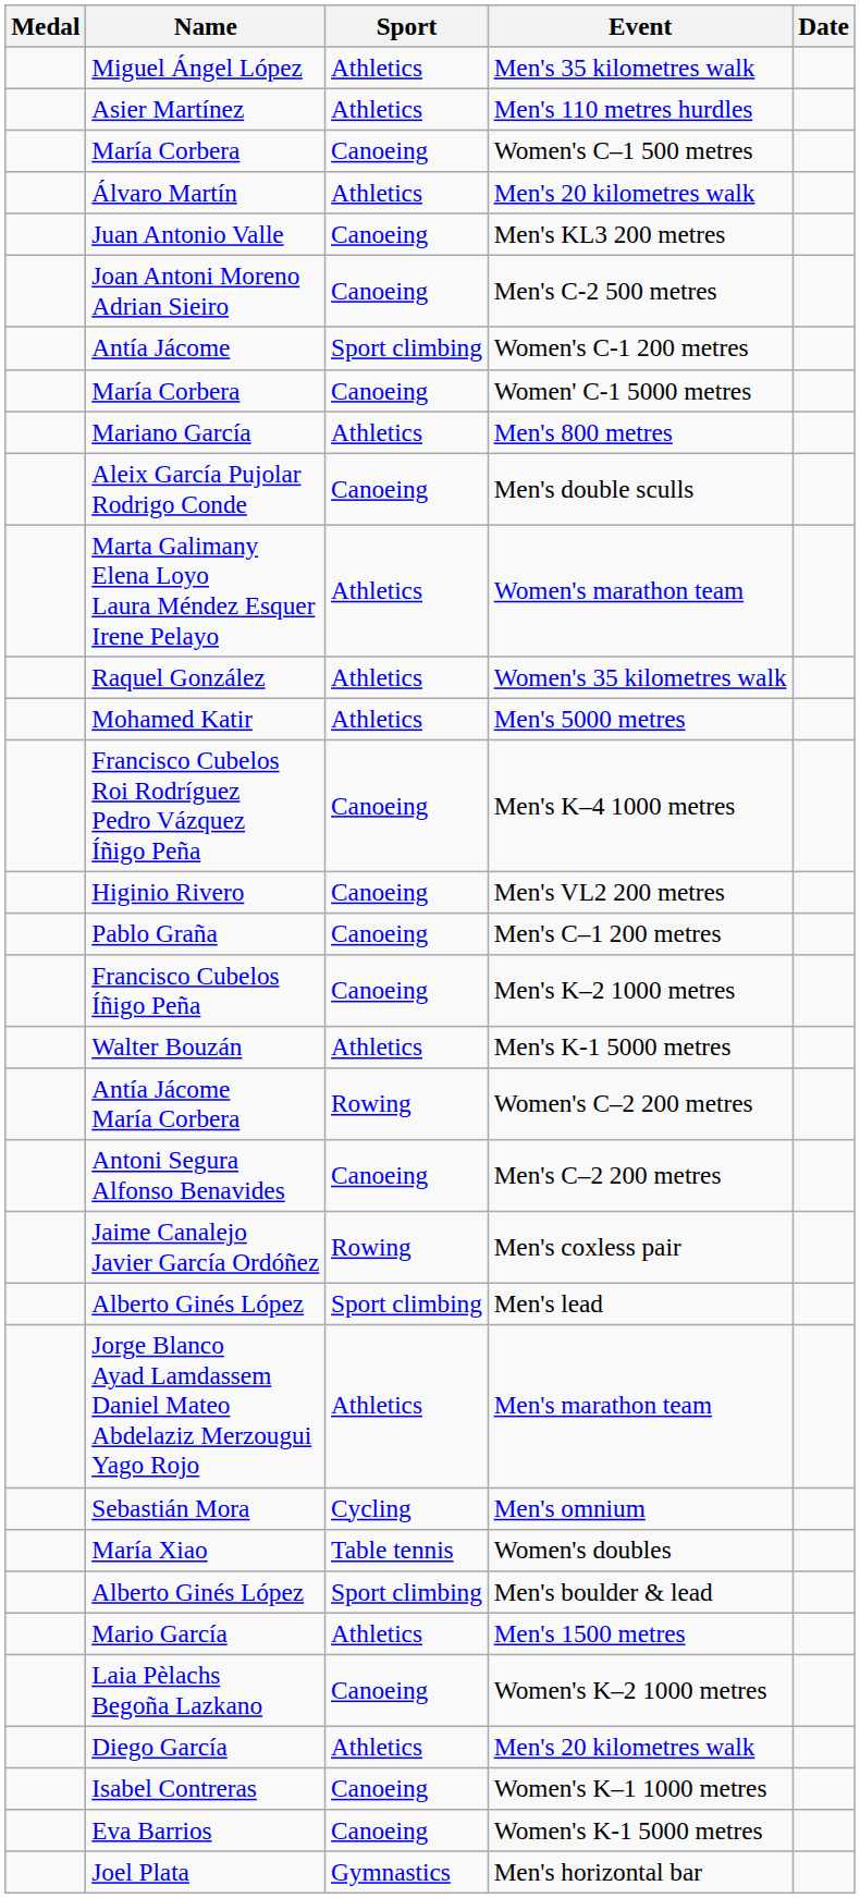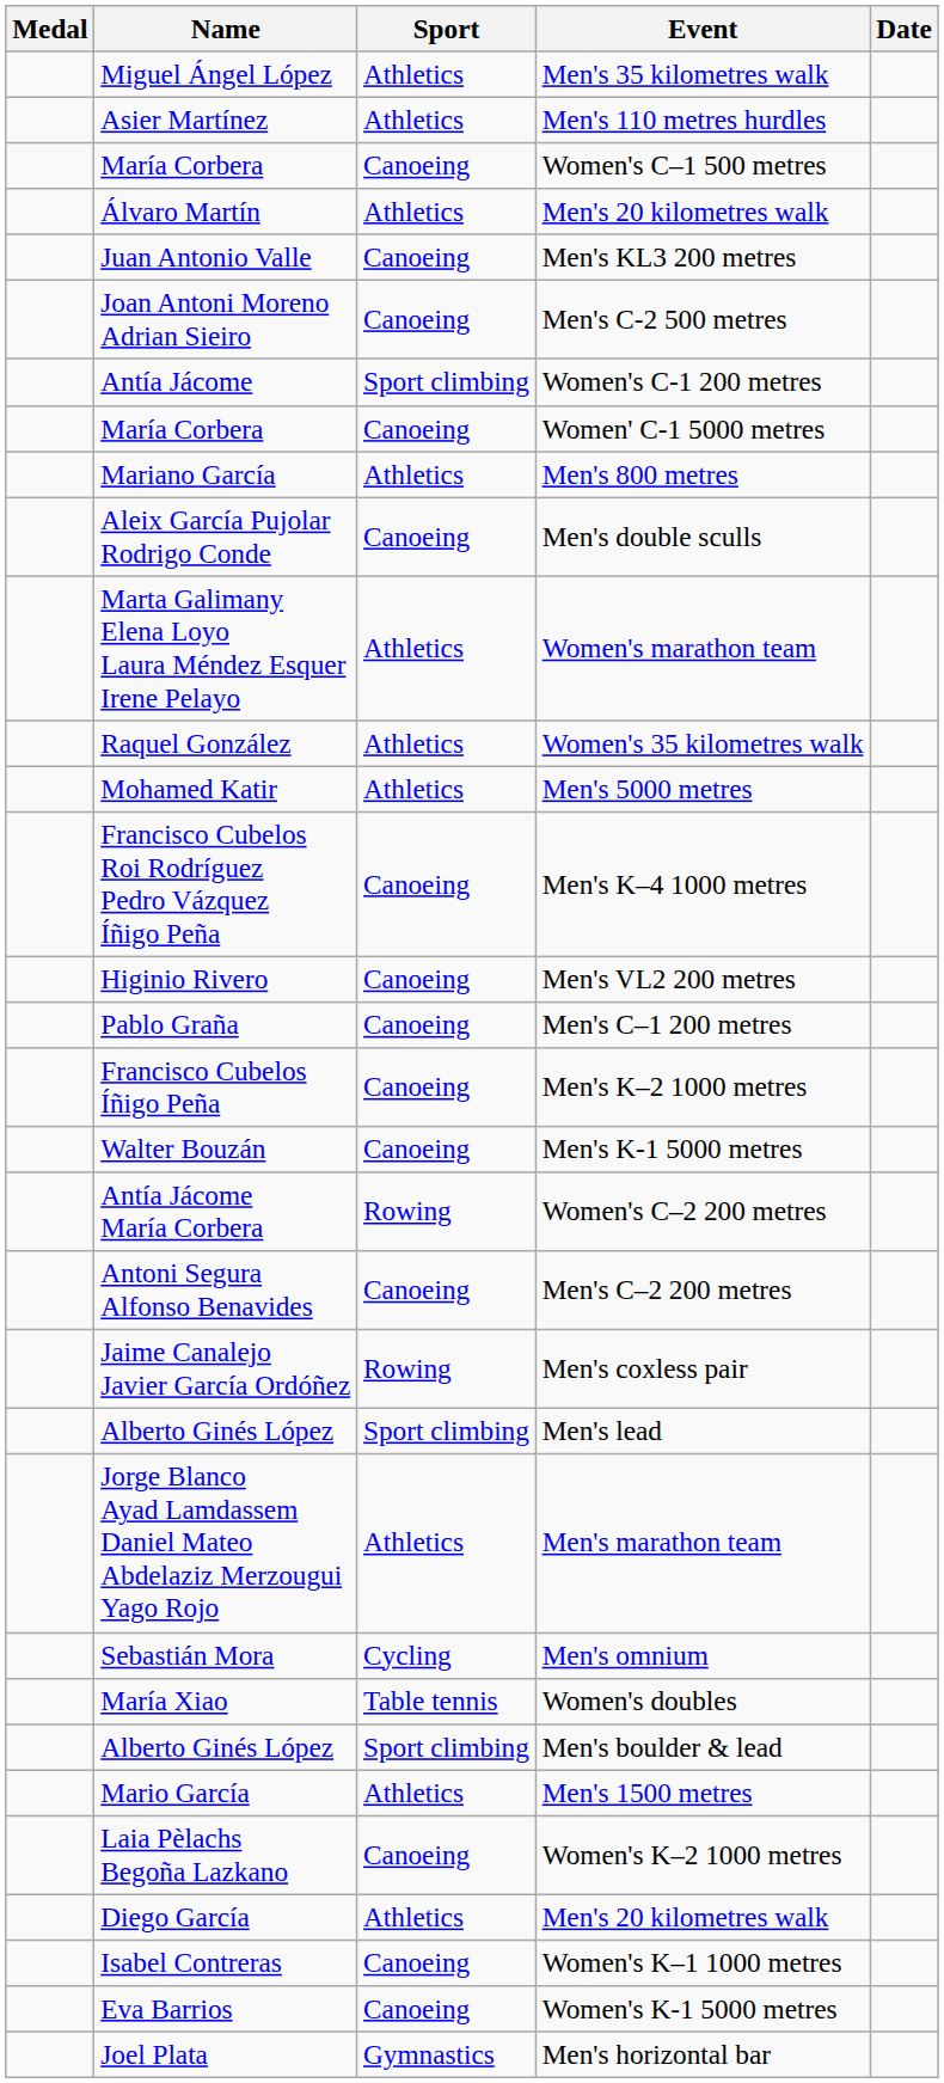Men's K-1 5000 metres | Sport: Athletics -> Canoeing
